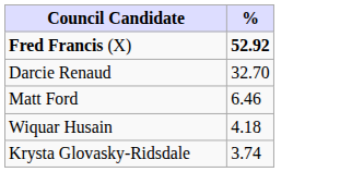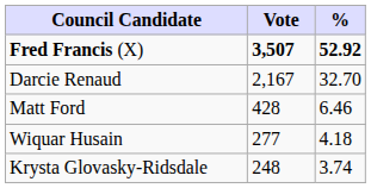+ column: Vote | 3,507 | 2,167 | 428 | 277 | 248
